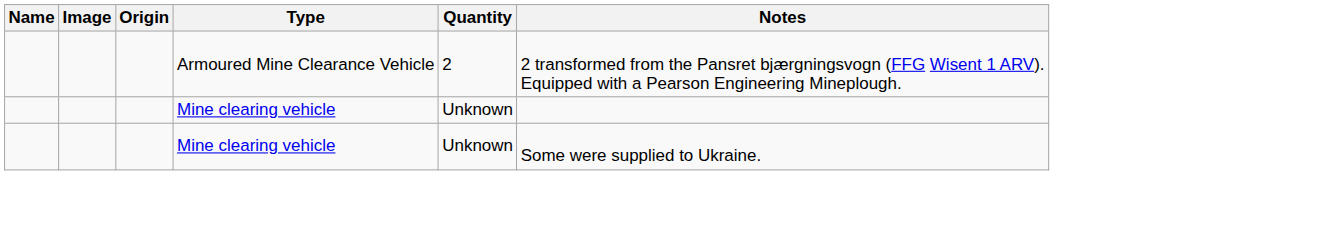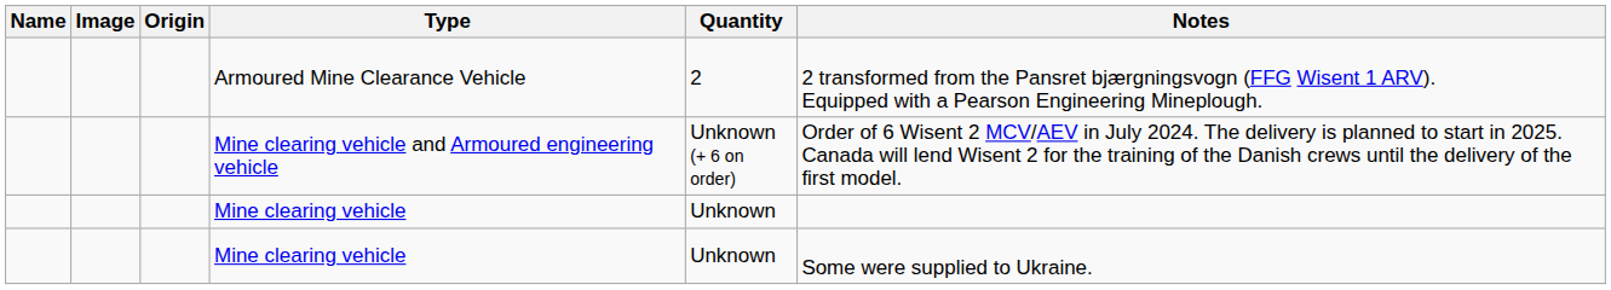+ row: Mine clearing vehicle and Armoured engineering vehicle | Unknown (+ 6 on order) | Order of 6 Wisent 2 MCV/AEV in July 2024. The delivery is planned to start in 2025. Canada will lend Wisent 2 for the training of the Danish crews until the delivery of the first model.
